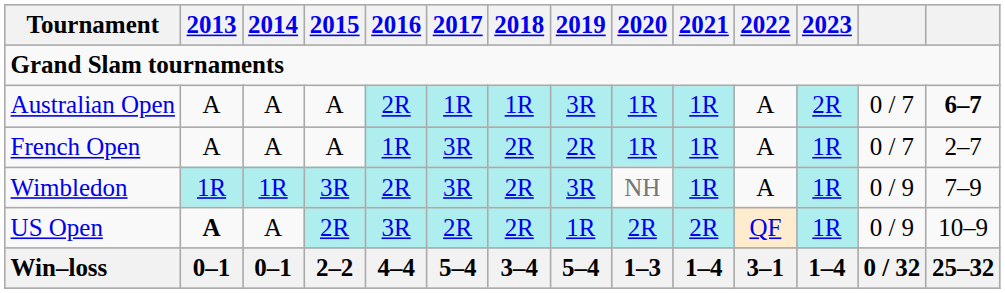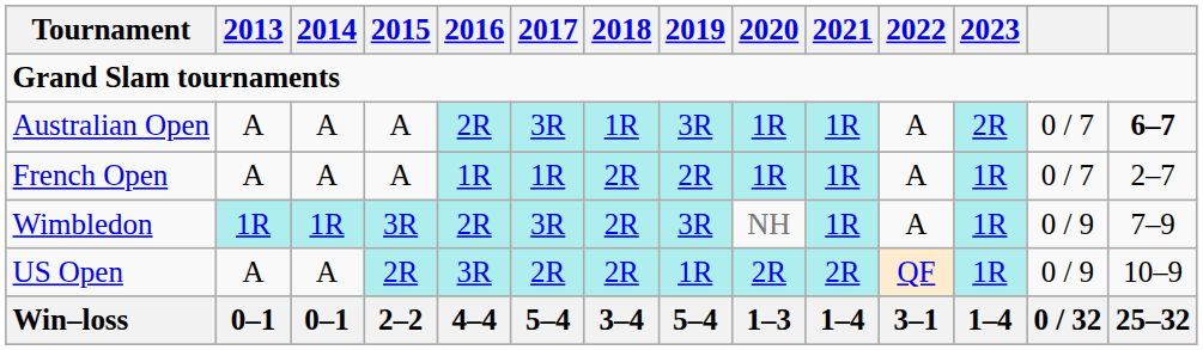Australian Open | 2017: 1R -> 3R
French Open | 2017: 3R -> 1R
US Open | 2013: bold -> normal
